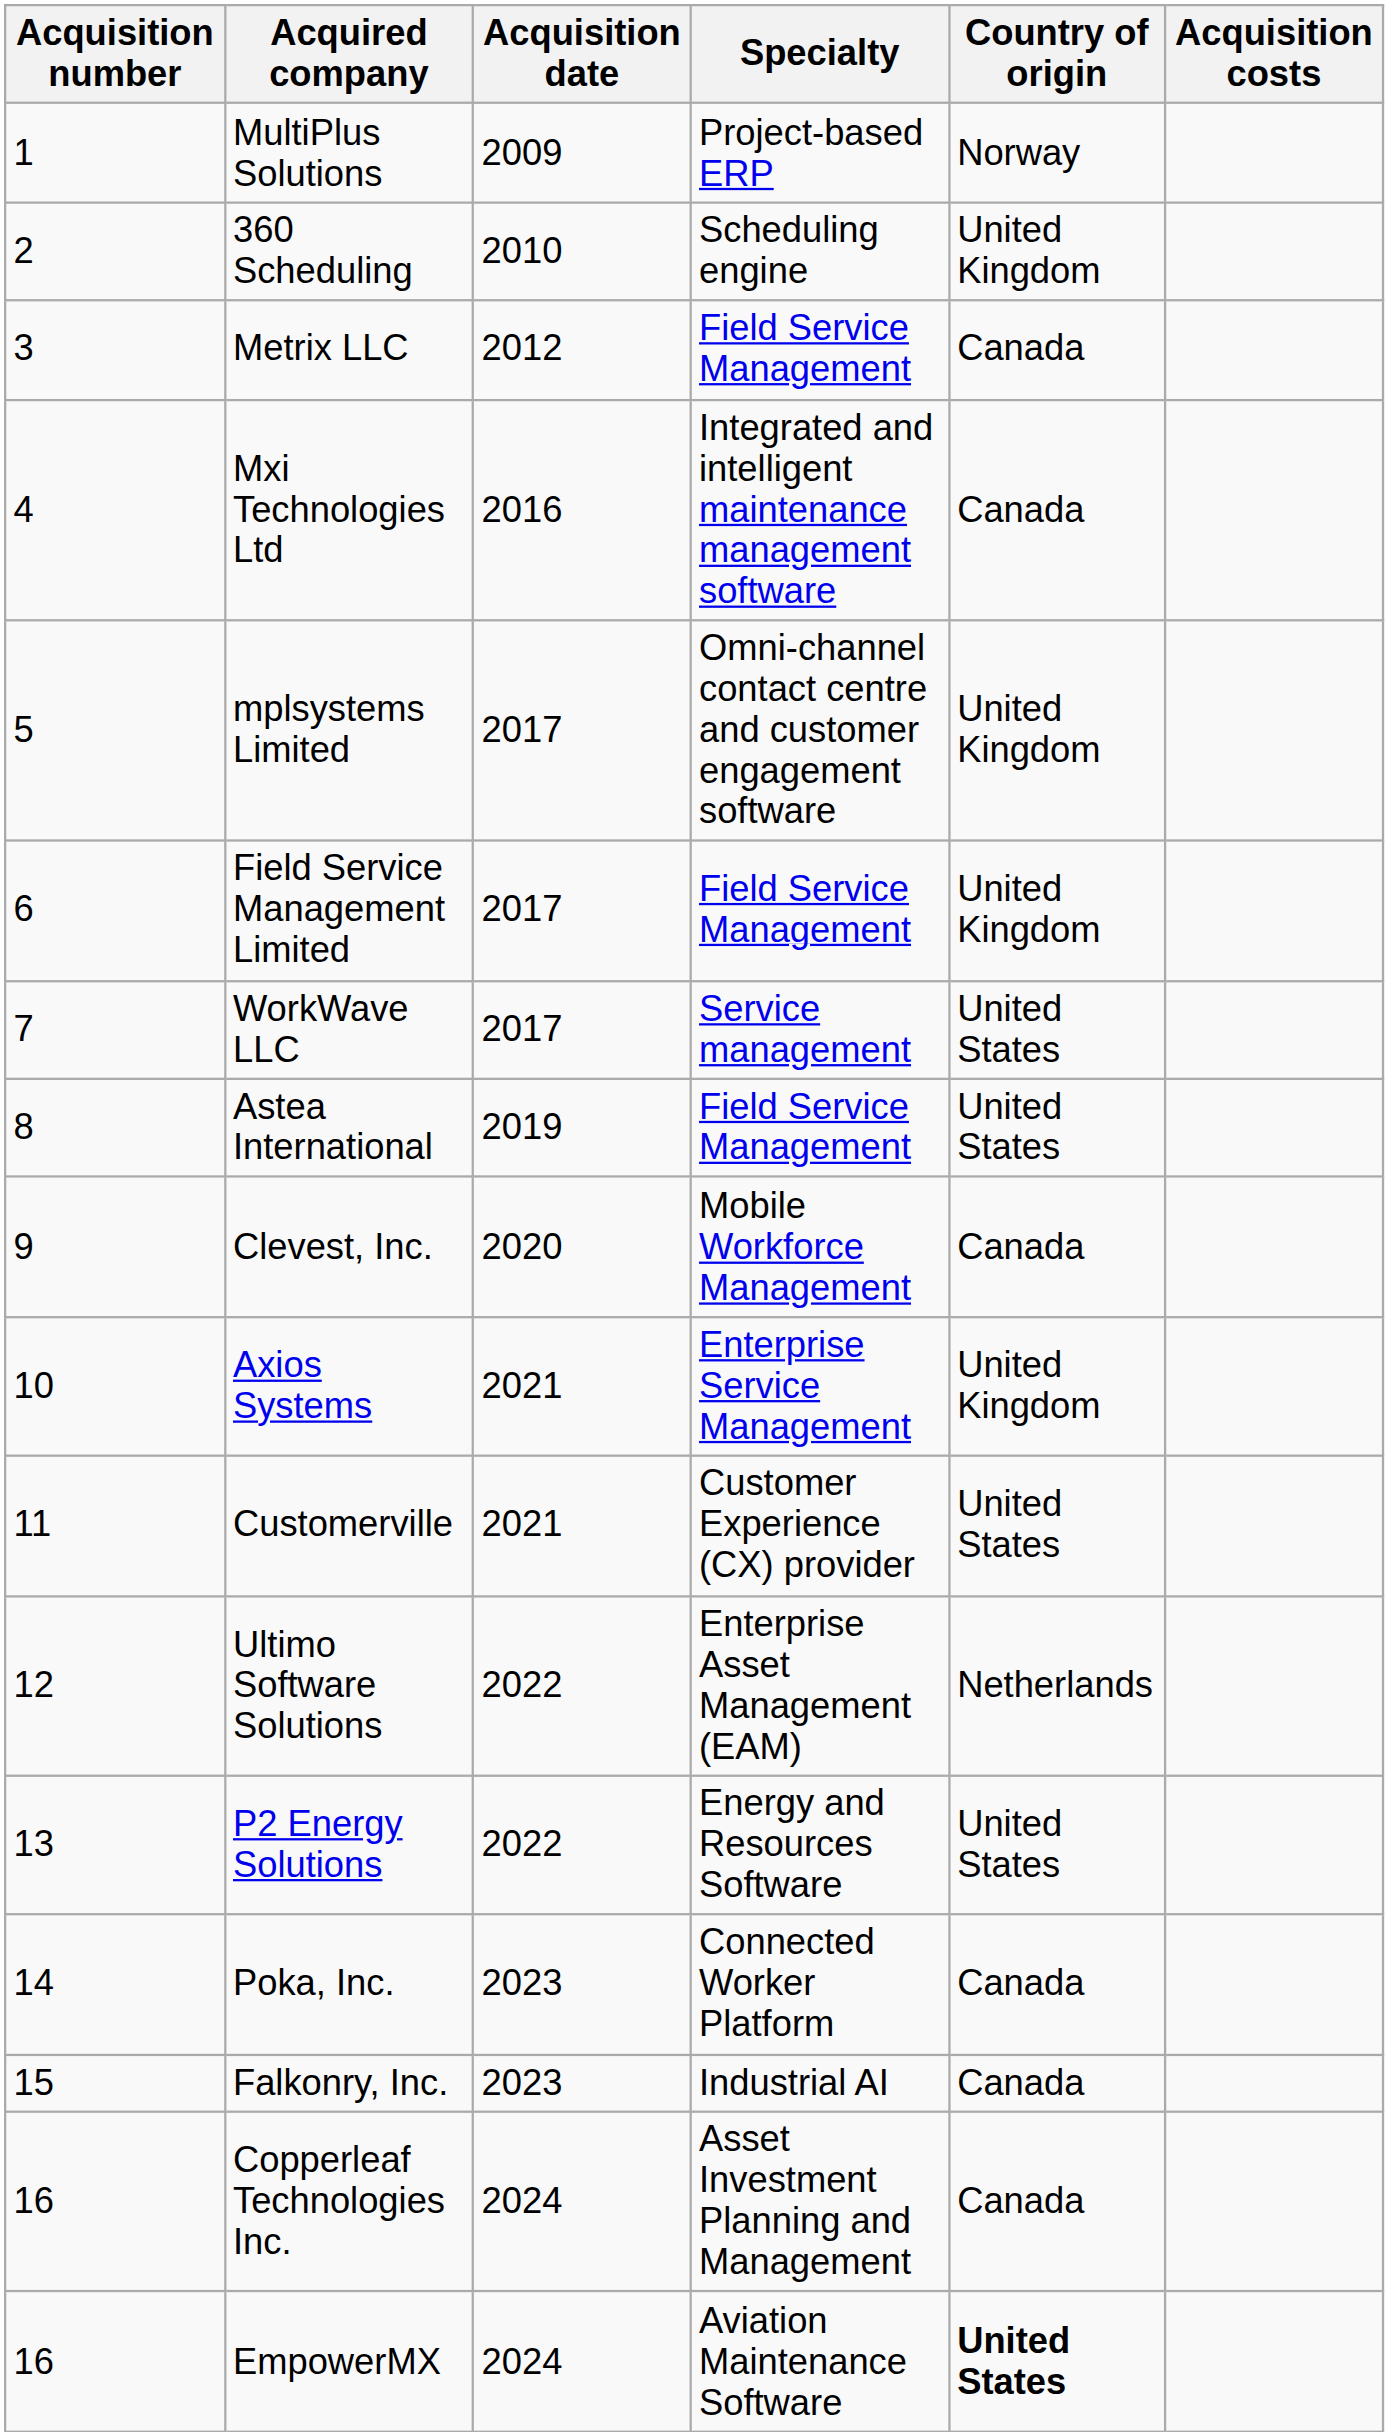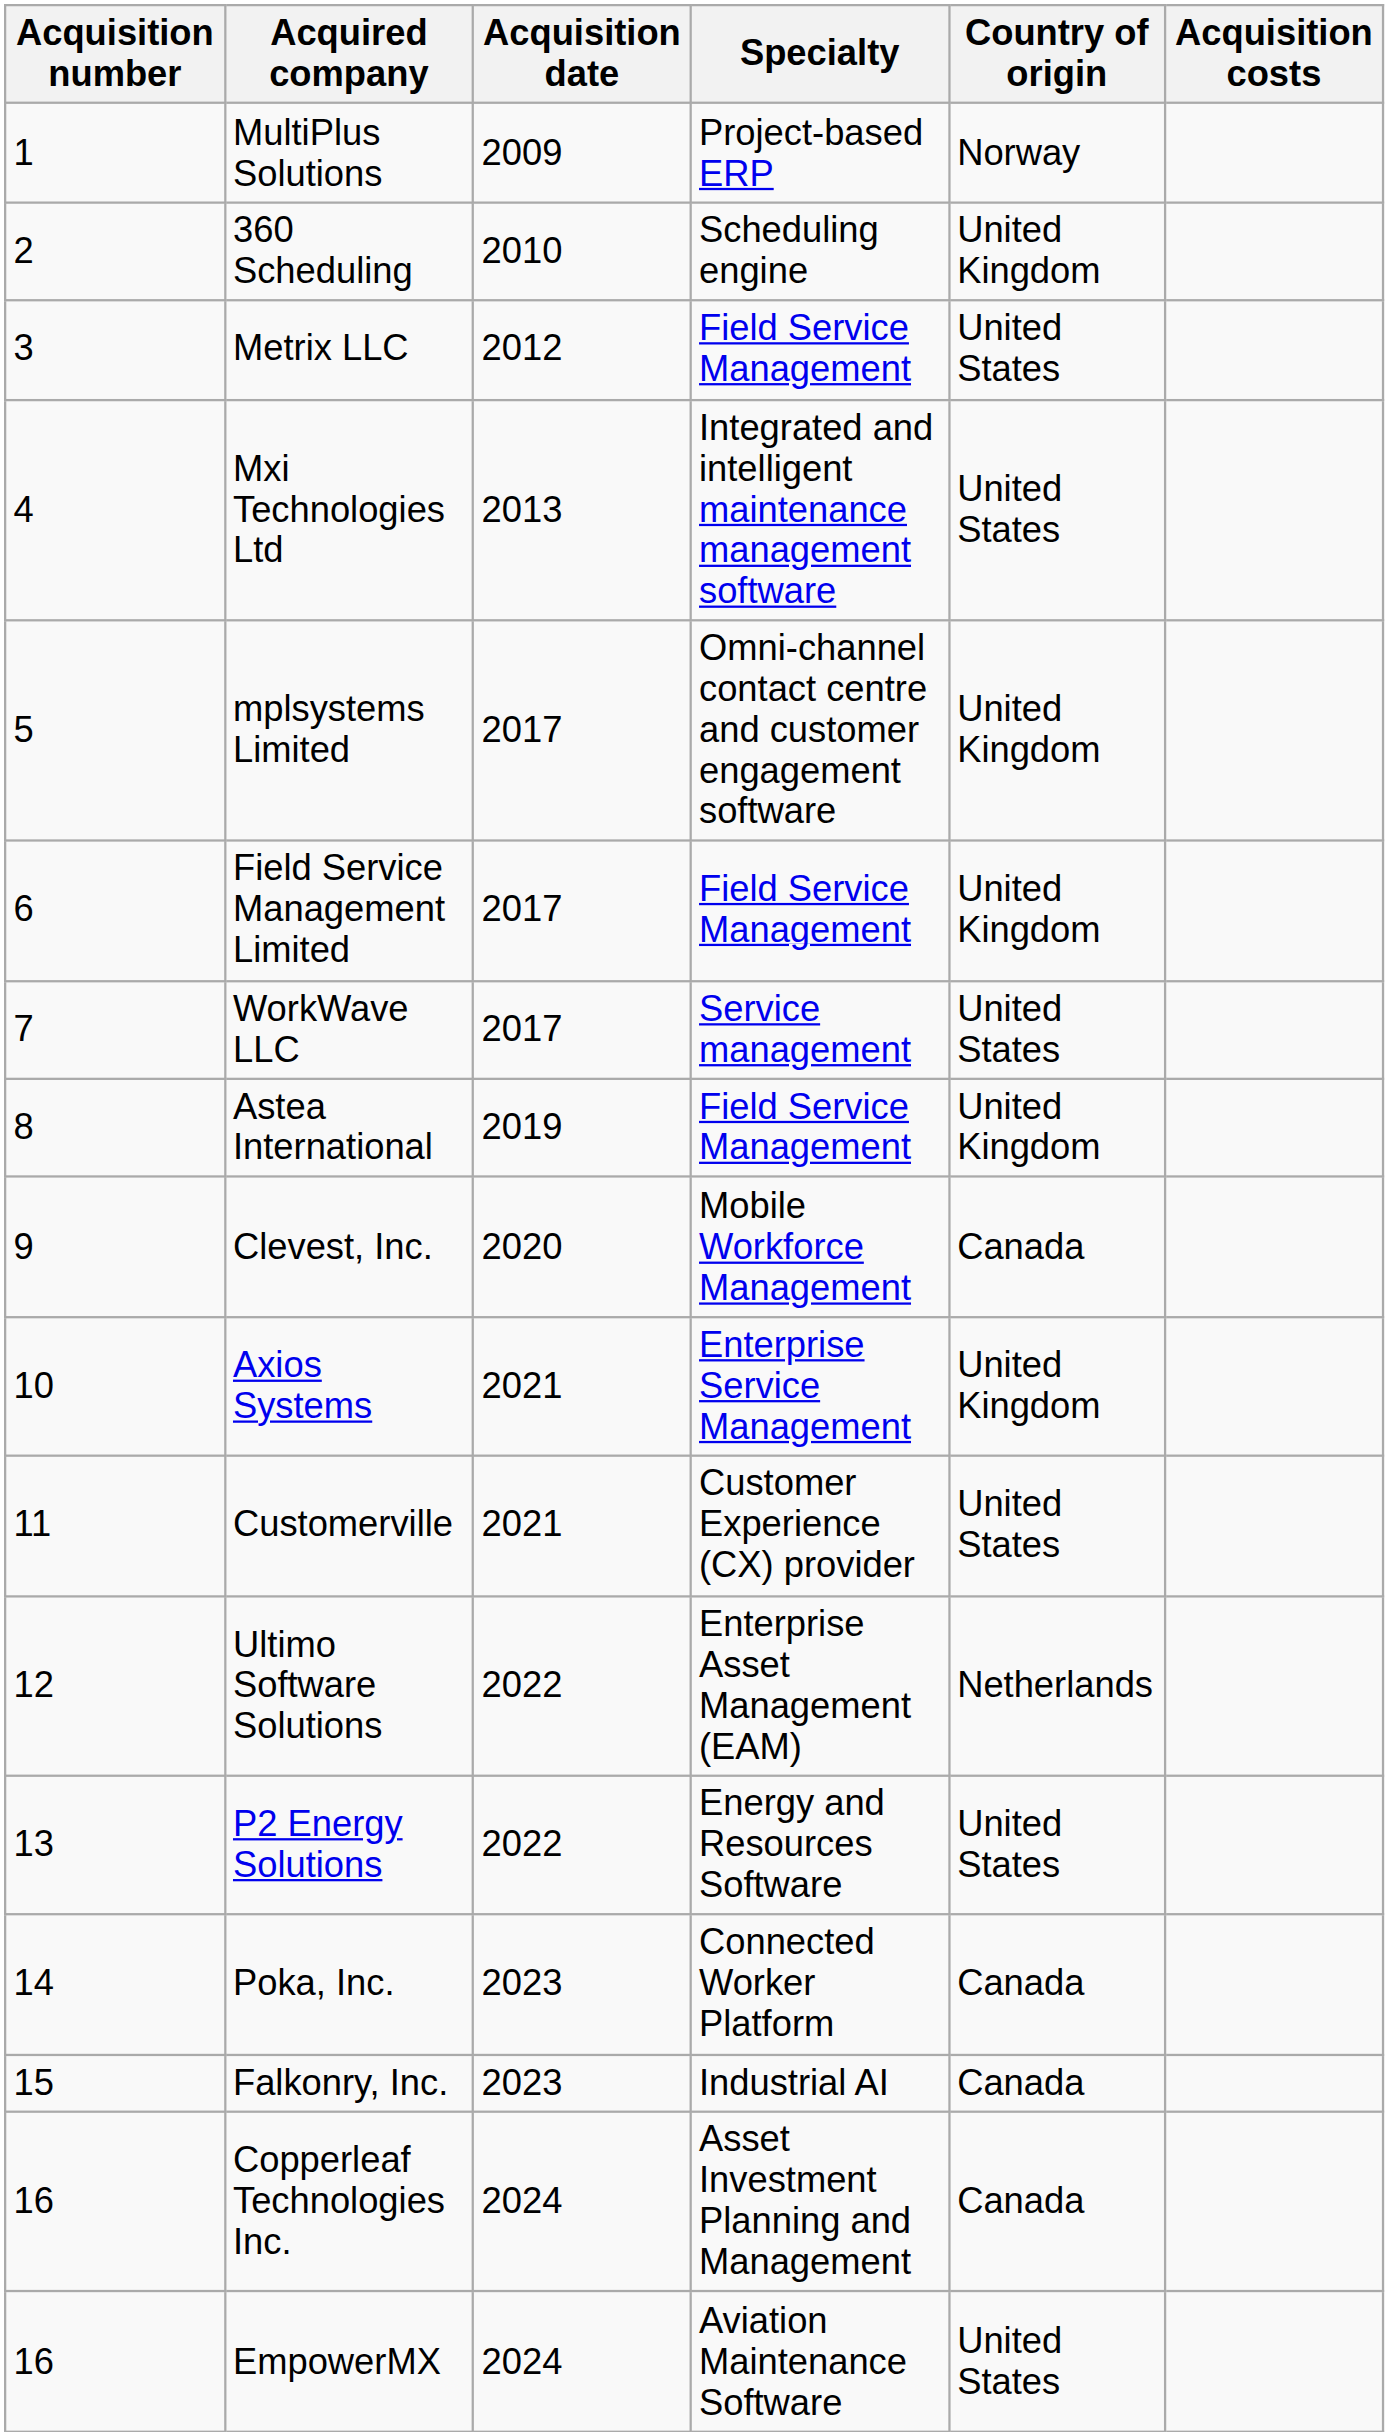Metrix LLC | Country of origin: Canada -> United States
Mxi Technologies Ltd | Acquisition date: 2016 -> 2013
Mxi Technologies Ltd | Country of origin: Canada -> United States
Astea International | Country of origin: United States -> United Kingdom
EmpowerMX | Country of origin: bold -> normal
